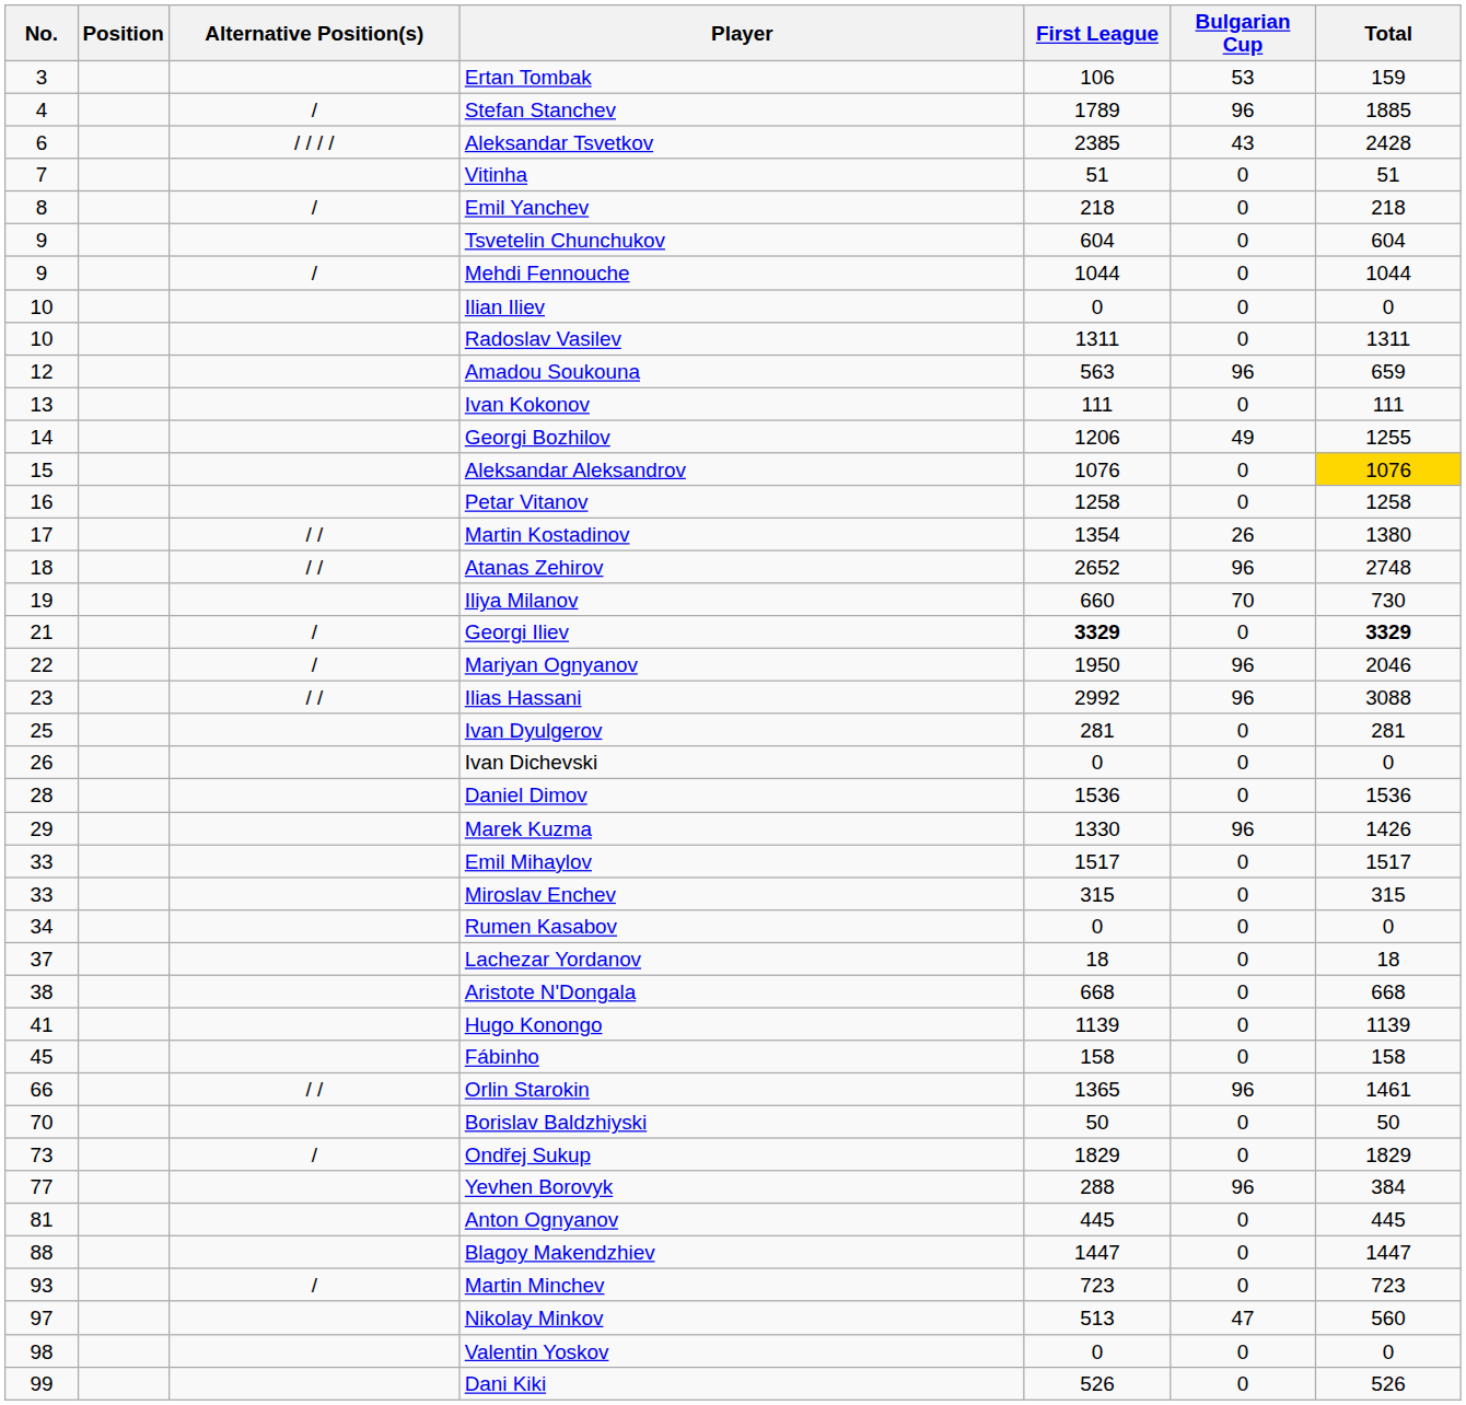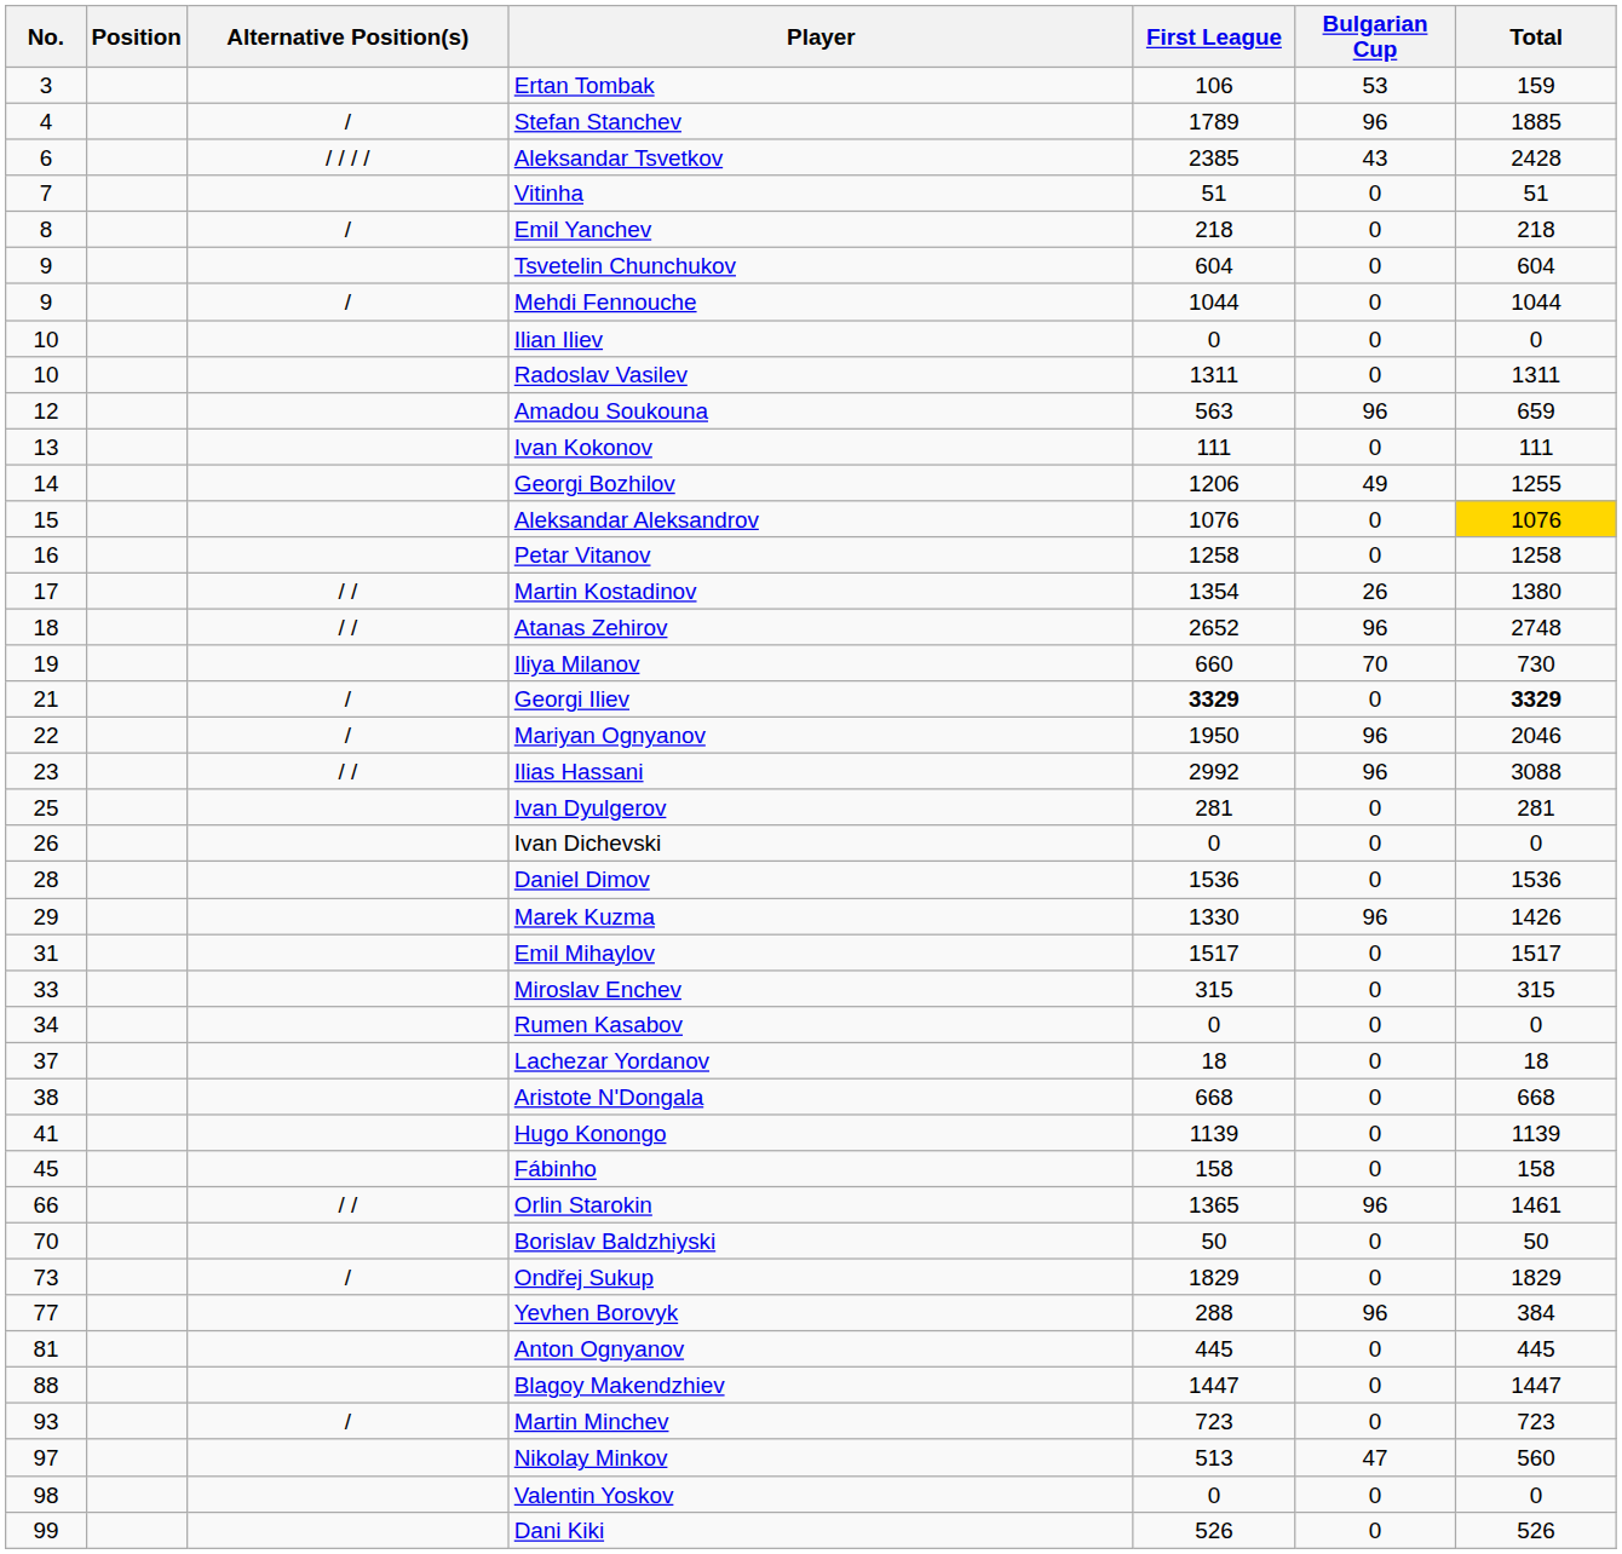Emil Mihaylov | No.: 33 -> 31
